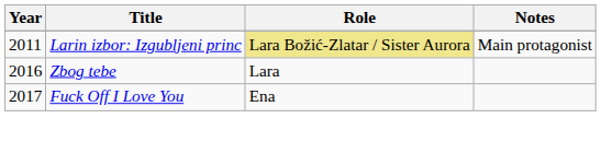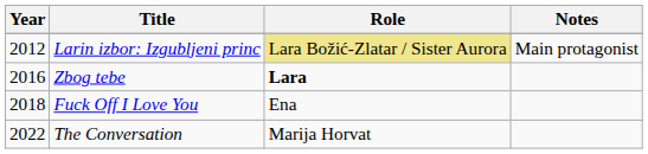Larin izbor: Izgubljeni princ | Year: 2011 -> 2012
Zbog tebe | Role: normal -> bold
Fuck Off I Love You | Year: 2017 -> 2018
+ row: 2022 | The Conversation | Marija Horvat
